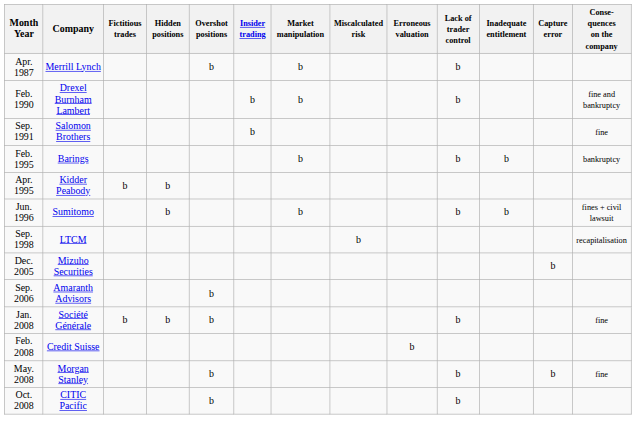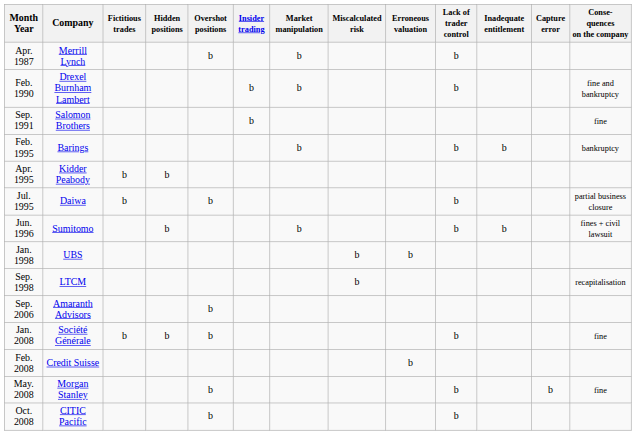+ row: Jul. 1995 | Daiwa | b | b | b | partial business closure
+ row: Jan. 1998 | UBS | b | b
- row: Dec. 2005 | Mizuho Securities | b
